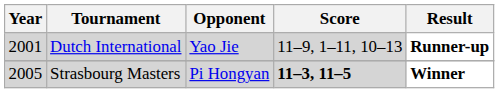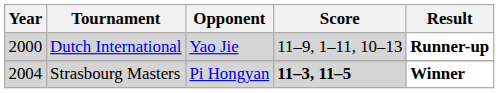Dutch International | Year: 2001 -> 2000
Strasbourg Masters | Year: 2005 -> 2004
